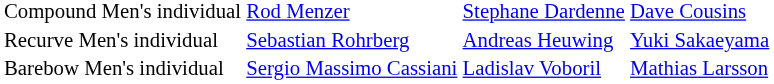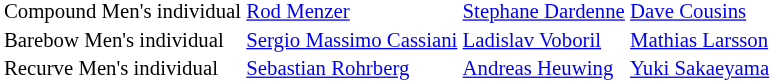rows swapped: Recurve Men's individual <-> Barebow Men's individual
